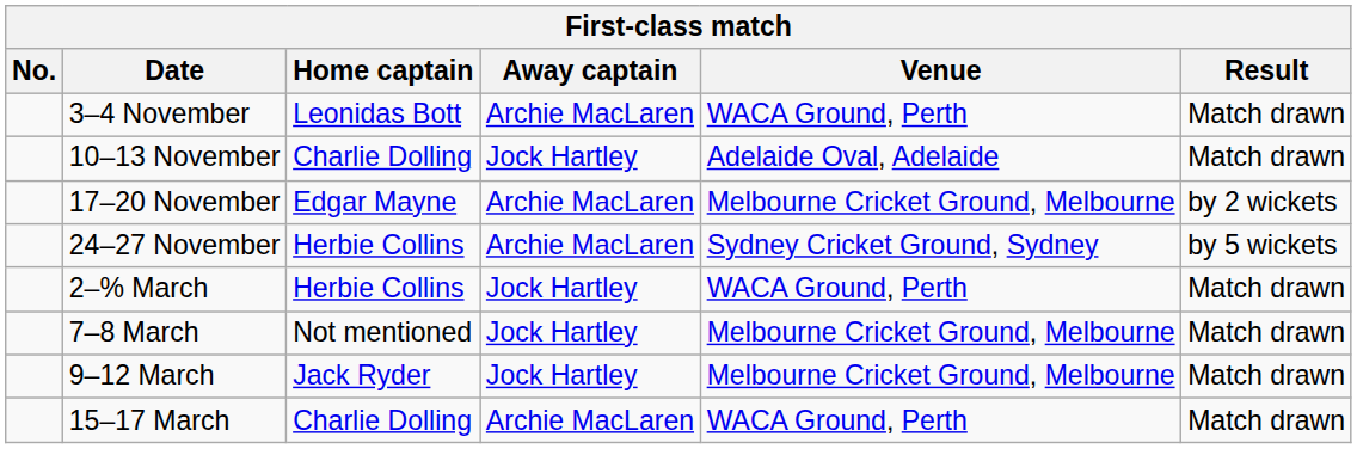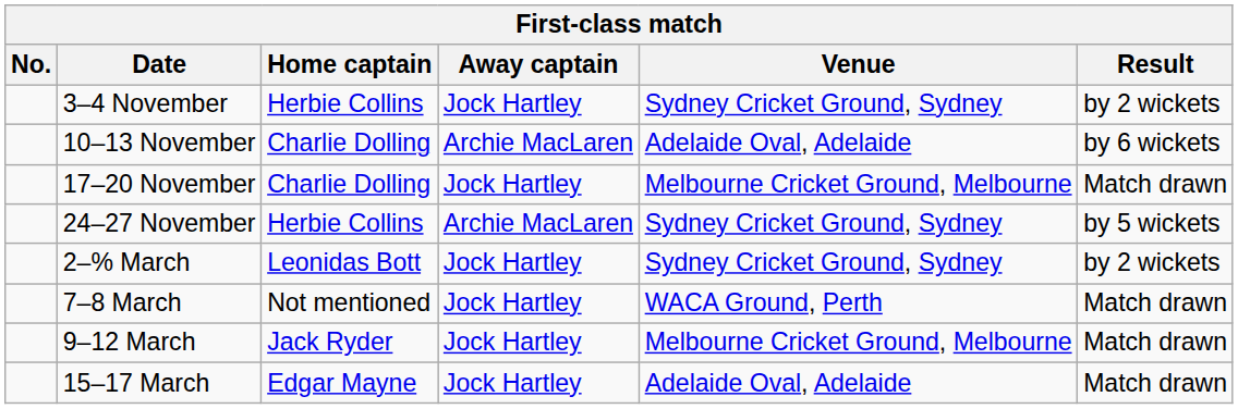3–4 November | Home captain: Leonidas Bott -> Herbie Collins
3–4 November | Away captain: Archie MacLaren -> Jock Hartley
3–4 November | Venue: WACA Ground, Perth -> Sydney Cricket Ground, Sydney
3–4 November | Result: Match drawn -> by 2 wickets
10–13 November | Away captain: Jock Hartley -> Archie MacLaren
10–13 November | Result: Match drawn -> by 6 wickets
17–20 November | Home captain: Edgar Mayne -> Charlie Dolling
17–20 November | Away captain: Archie MacLaren -> Jock Hartley
17–20 November | Result: by 2 wickets -> Match drawn
2–% March | Home captain: Herbie Collins -> Leonidas Bott
2–% March | Venue: WACA Ground, Perth -> Sydney Cricket Ground, Sydney
2–% March | Result: Match drawn -> by 2 wickets
7–8 March | Venue: Melbourne Cricket Ground, Melbourne -> WACA Ground, Perth
15–17 March | Home captain: Charlie Dolling -> Edgar Mayne
15–17 March | Away captain: Archie MacLaren -> Jock Hartley
15–17 March | Venue: WACA Ground, Perth -> Adelaide Oval, Adelaide
